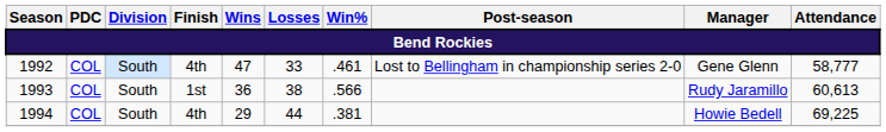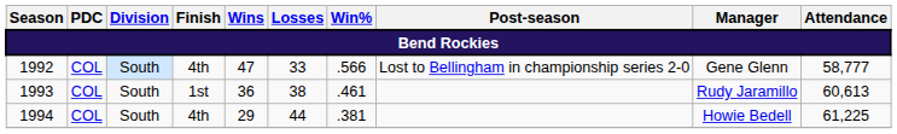1992 | Win%: .461 -> .566
1993 | Win%: .566 -> .461
1994 | Attendance: 69,225 -> 61,225
